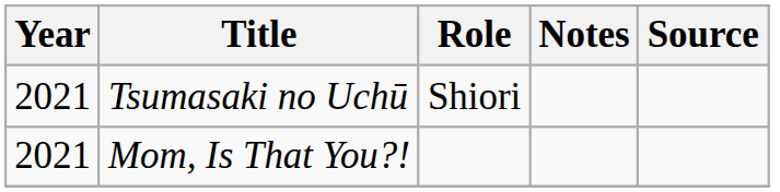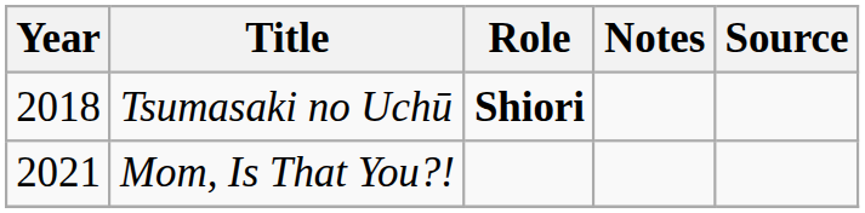Tsumasaki no Uchū | Year: 2021 -> 2018
Tsumasaki no Uchū | Role: normal -> bold
